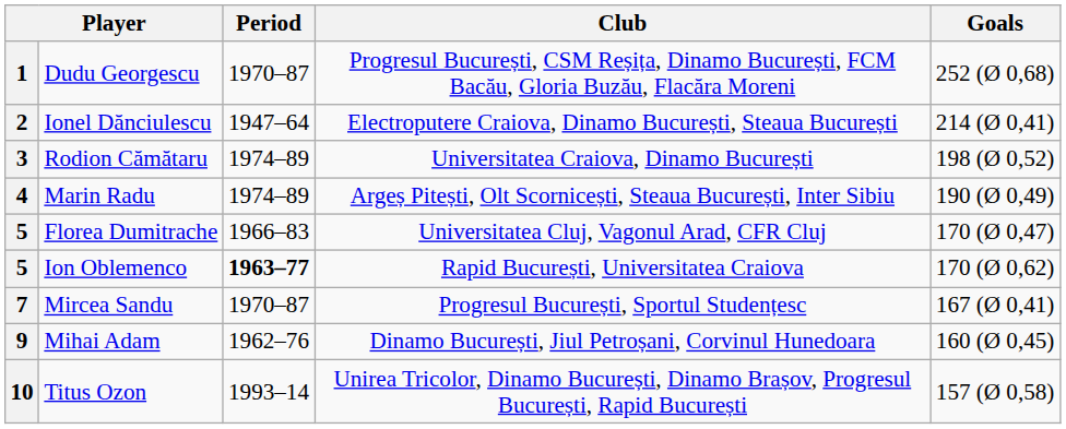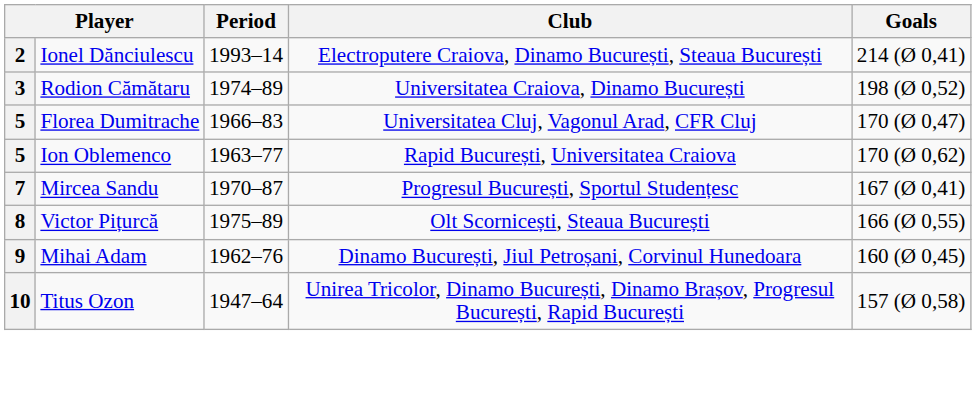- row: 1 | Dudu Georgescu | 1970–87 | Progresul București, CSM Reșița, Dinamo București, FCM Bacău, Gloria Buzău, Flacăra Moreni | 252 (Ø 0,68)
2 | Period: 1947–64 -> 1993–14
- row: 4 | Marin Radu | 1974–89 | Argeș Pitești, Olt Scornicești, Steaua București, Inter Sibiu | 190 (Ø 0,49)
5 / Ion Oblemenco | Period: bold -> normal
+ row: 8 | Victor Pițurcă | 1975–89 | Olt Scornicești, Steaua București | 166 (Ø 0,55)
10 | Period: 1993–14 -> 1947–64
